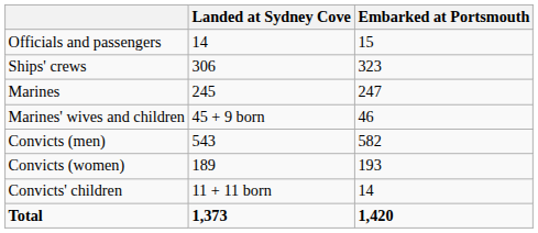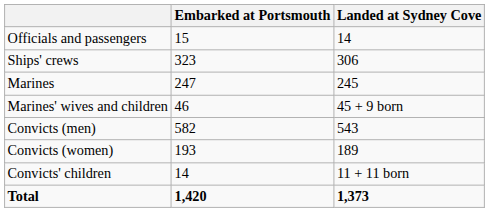columns swapped: Embarked at Portsmouth <-> Landed at Sydney Cove
